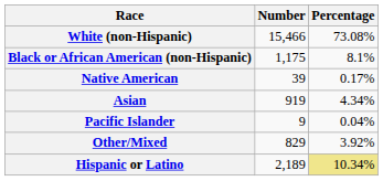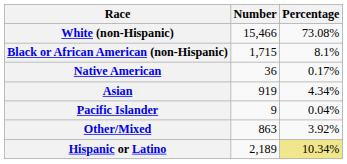Black or African American (non-Hispanic) | Number: 1,175 -> 1,715
Native American | Number: 39 -> 36
Other/Mixed | Number: 829 -> 863
